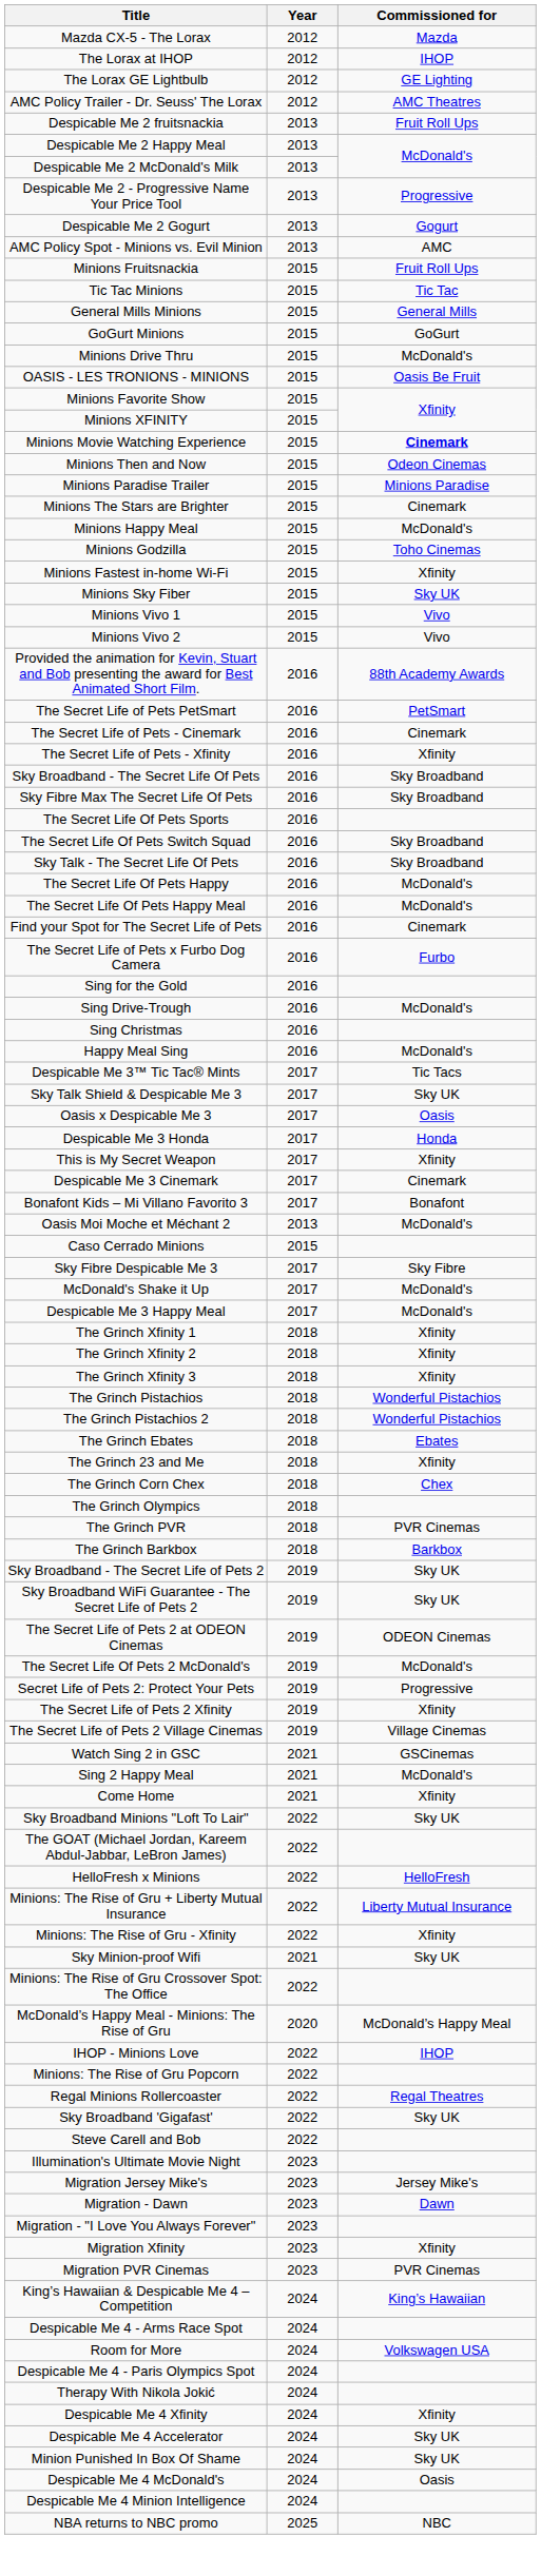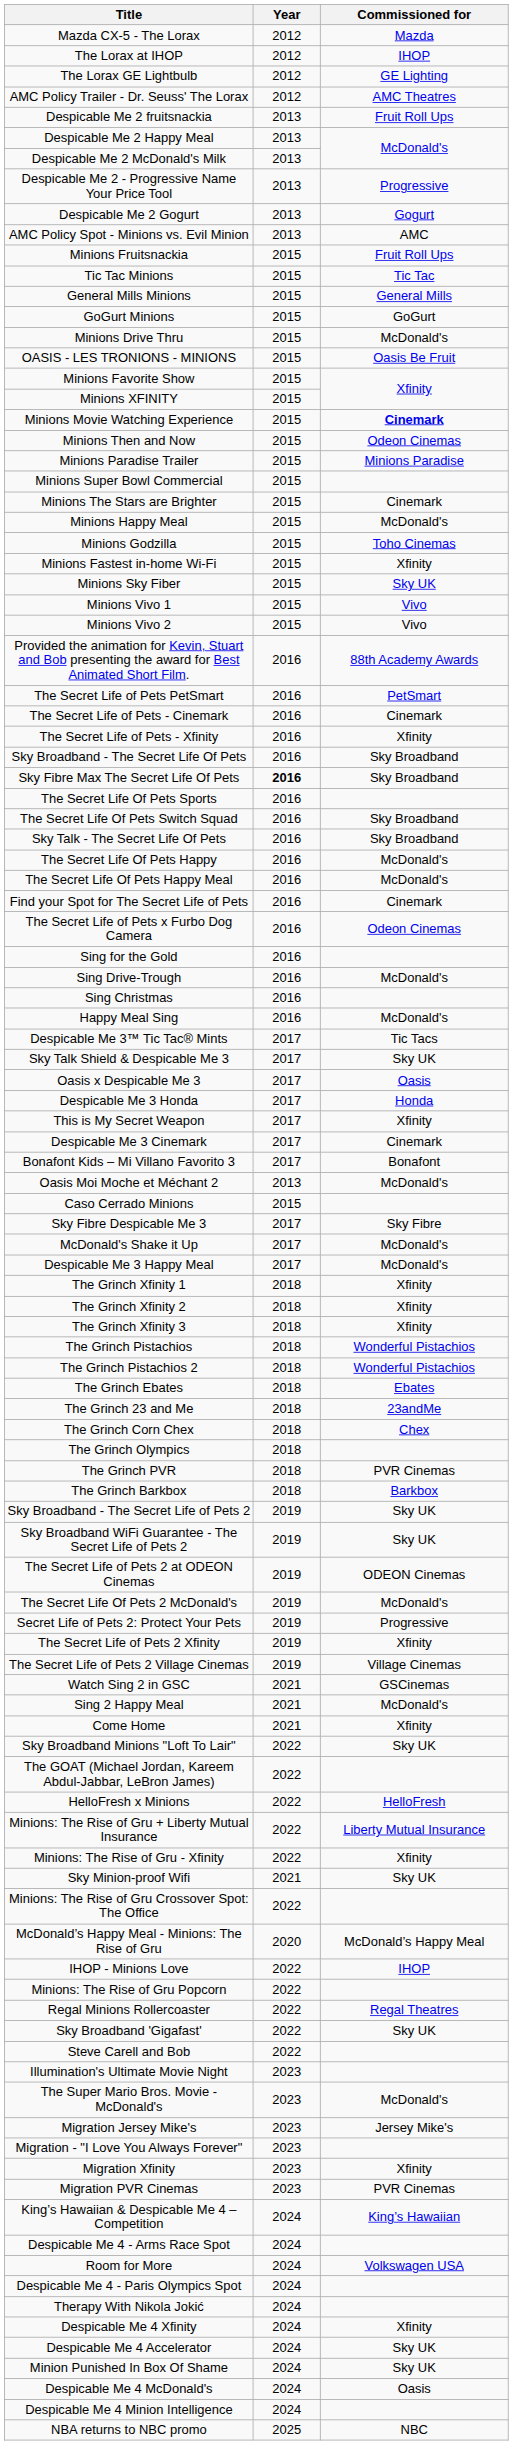+ row: Minions Super Bowl Commercial | 2015
Sky Fibre Max The Secret Life Of Pets | Year: normal -> bold
The Secret Life of Pets x Furbo Dog Camera | Commissioned for: Furbo -> Odeon Cinemas
The Grinch 23 and Me | Commissioned for: Xfinity -> 23andMe
+ row: The Super Mario Bros. Movie - McDonald's | 2023 | McDonald's
- row: Migration - Dawn | 2023 | Dawn
